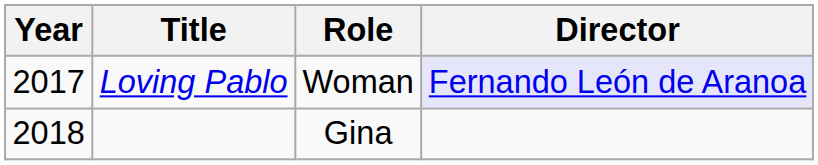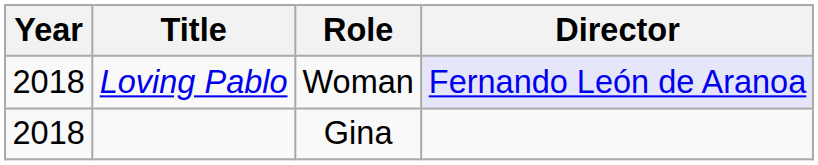Loving Pablo | Year: 2017 -> 2018
